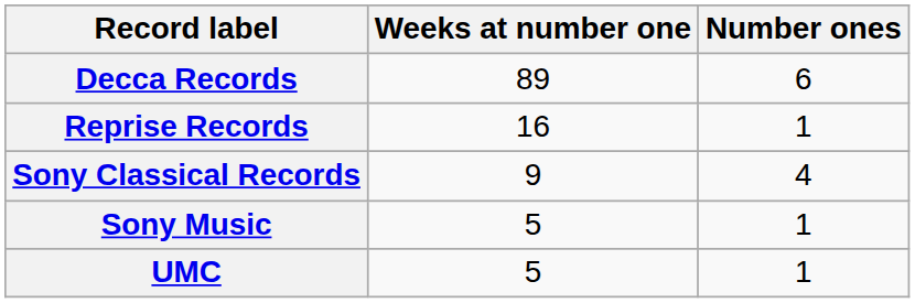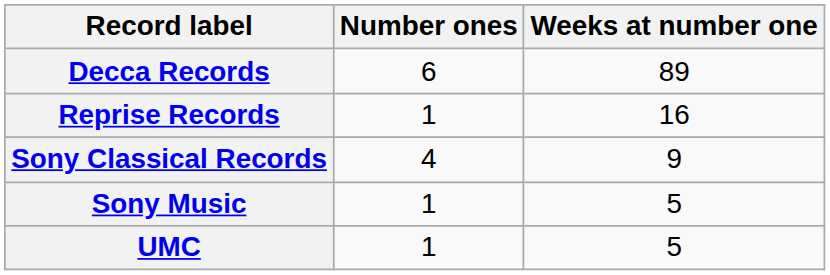columns swapped: Number ones <-> Weeks at number one
